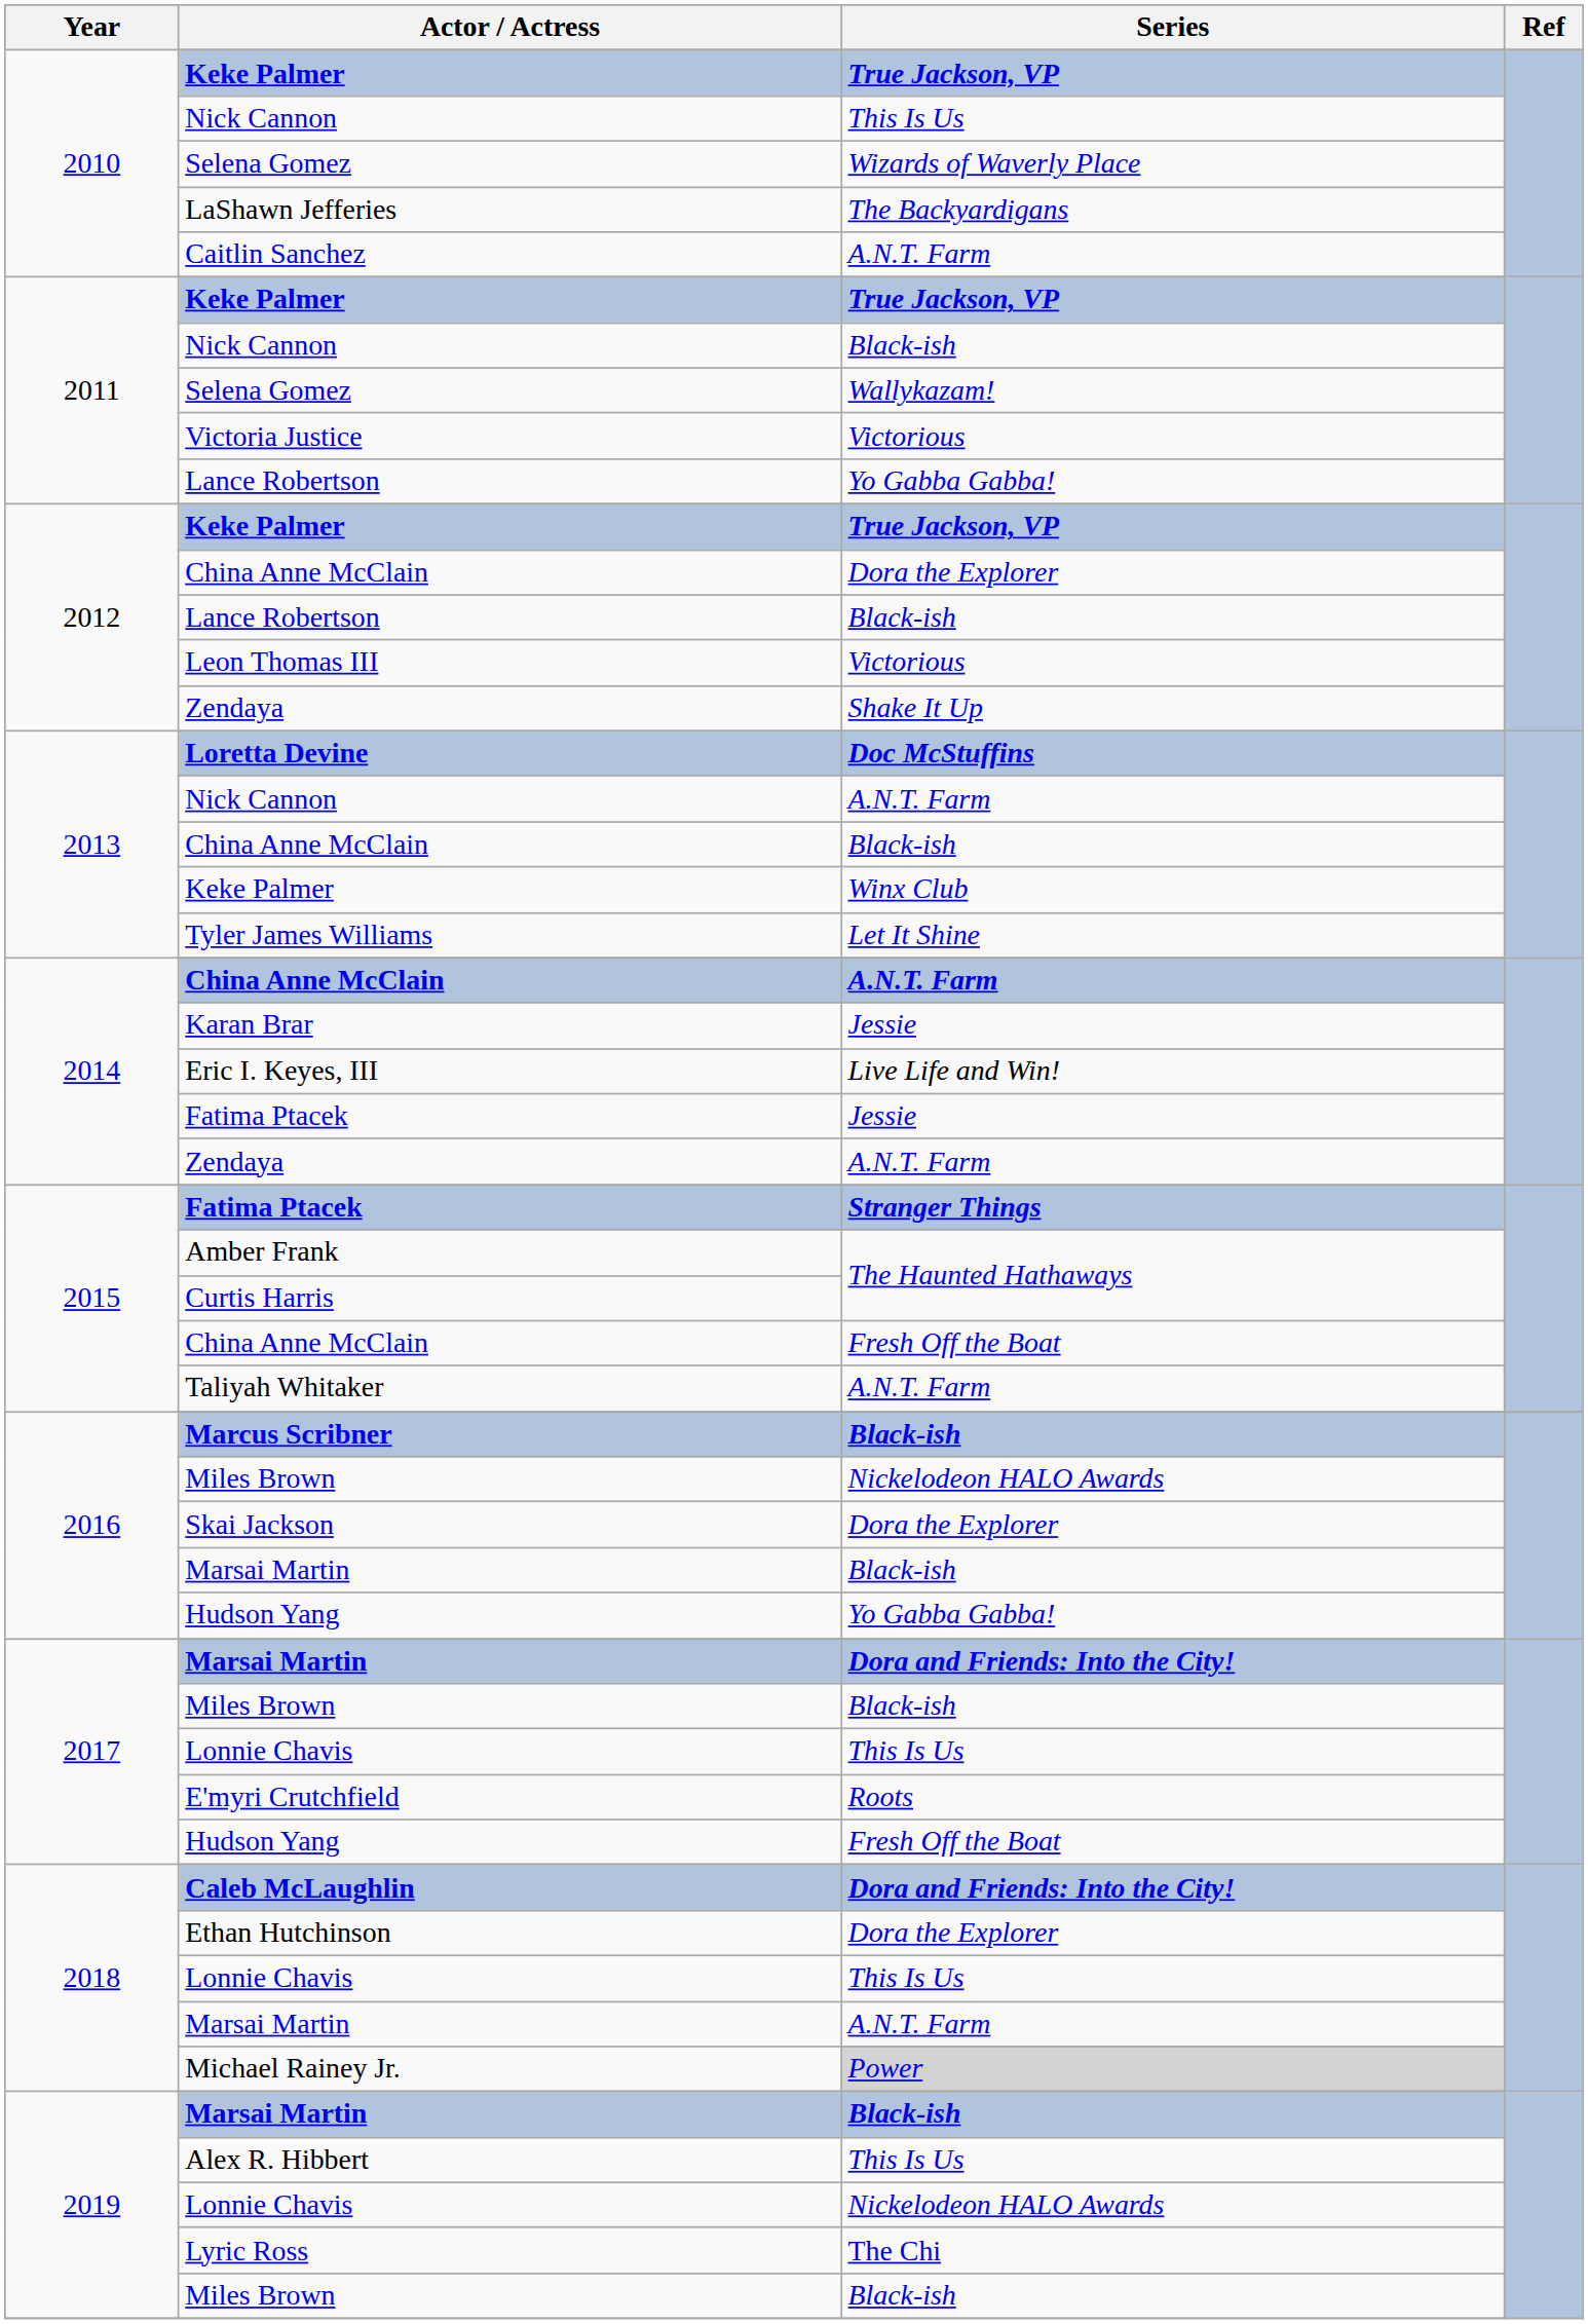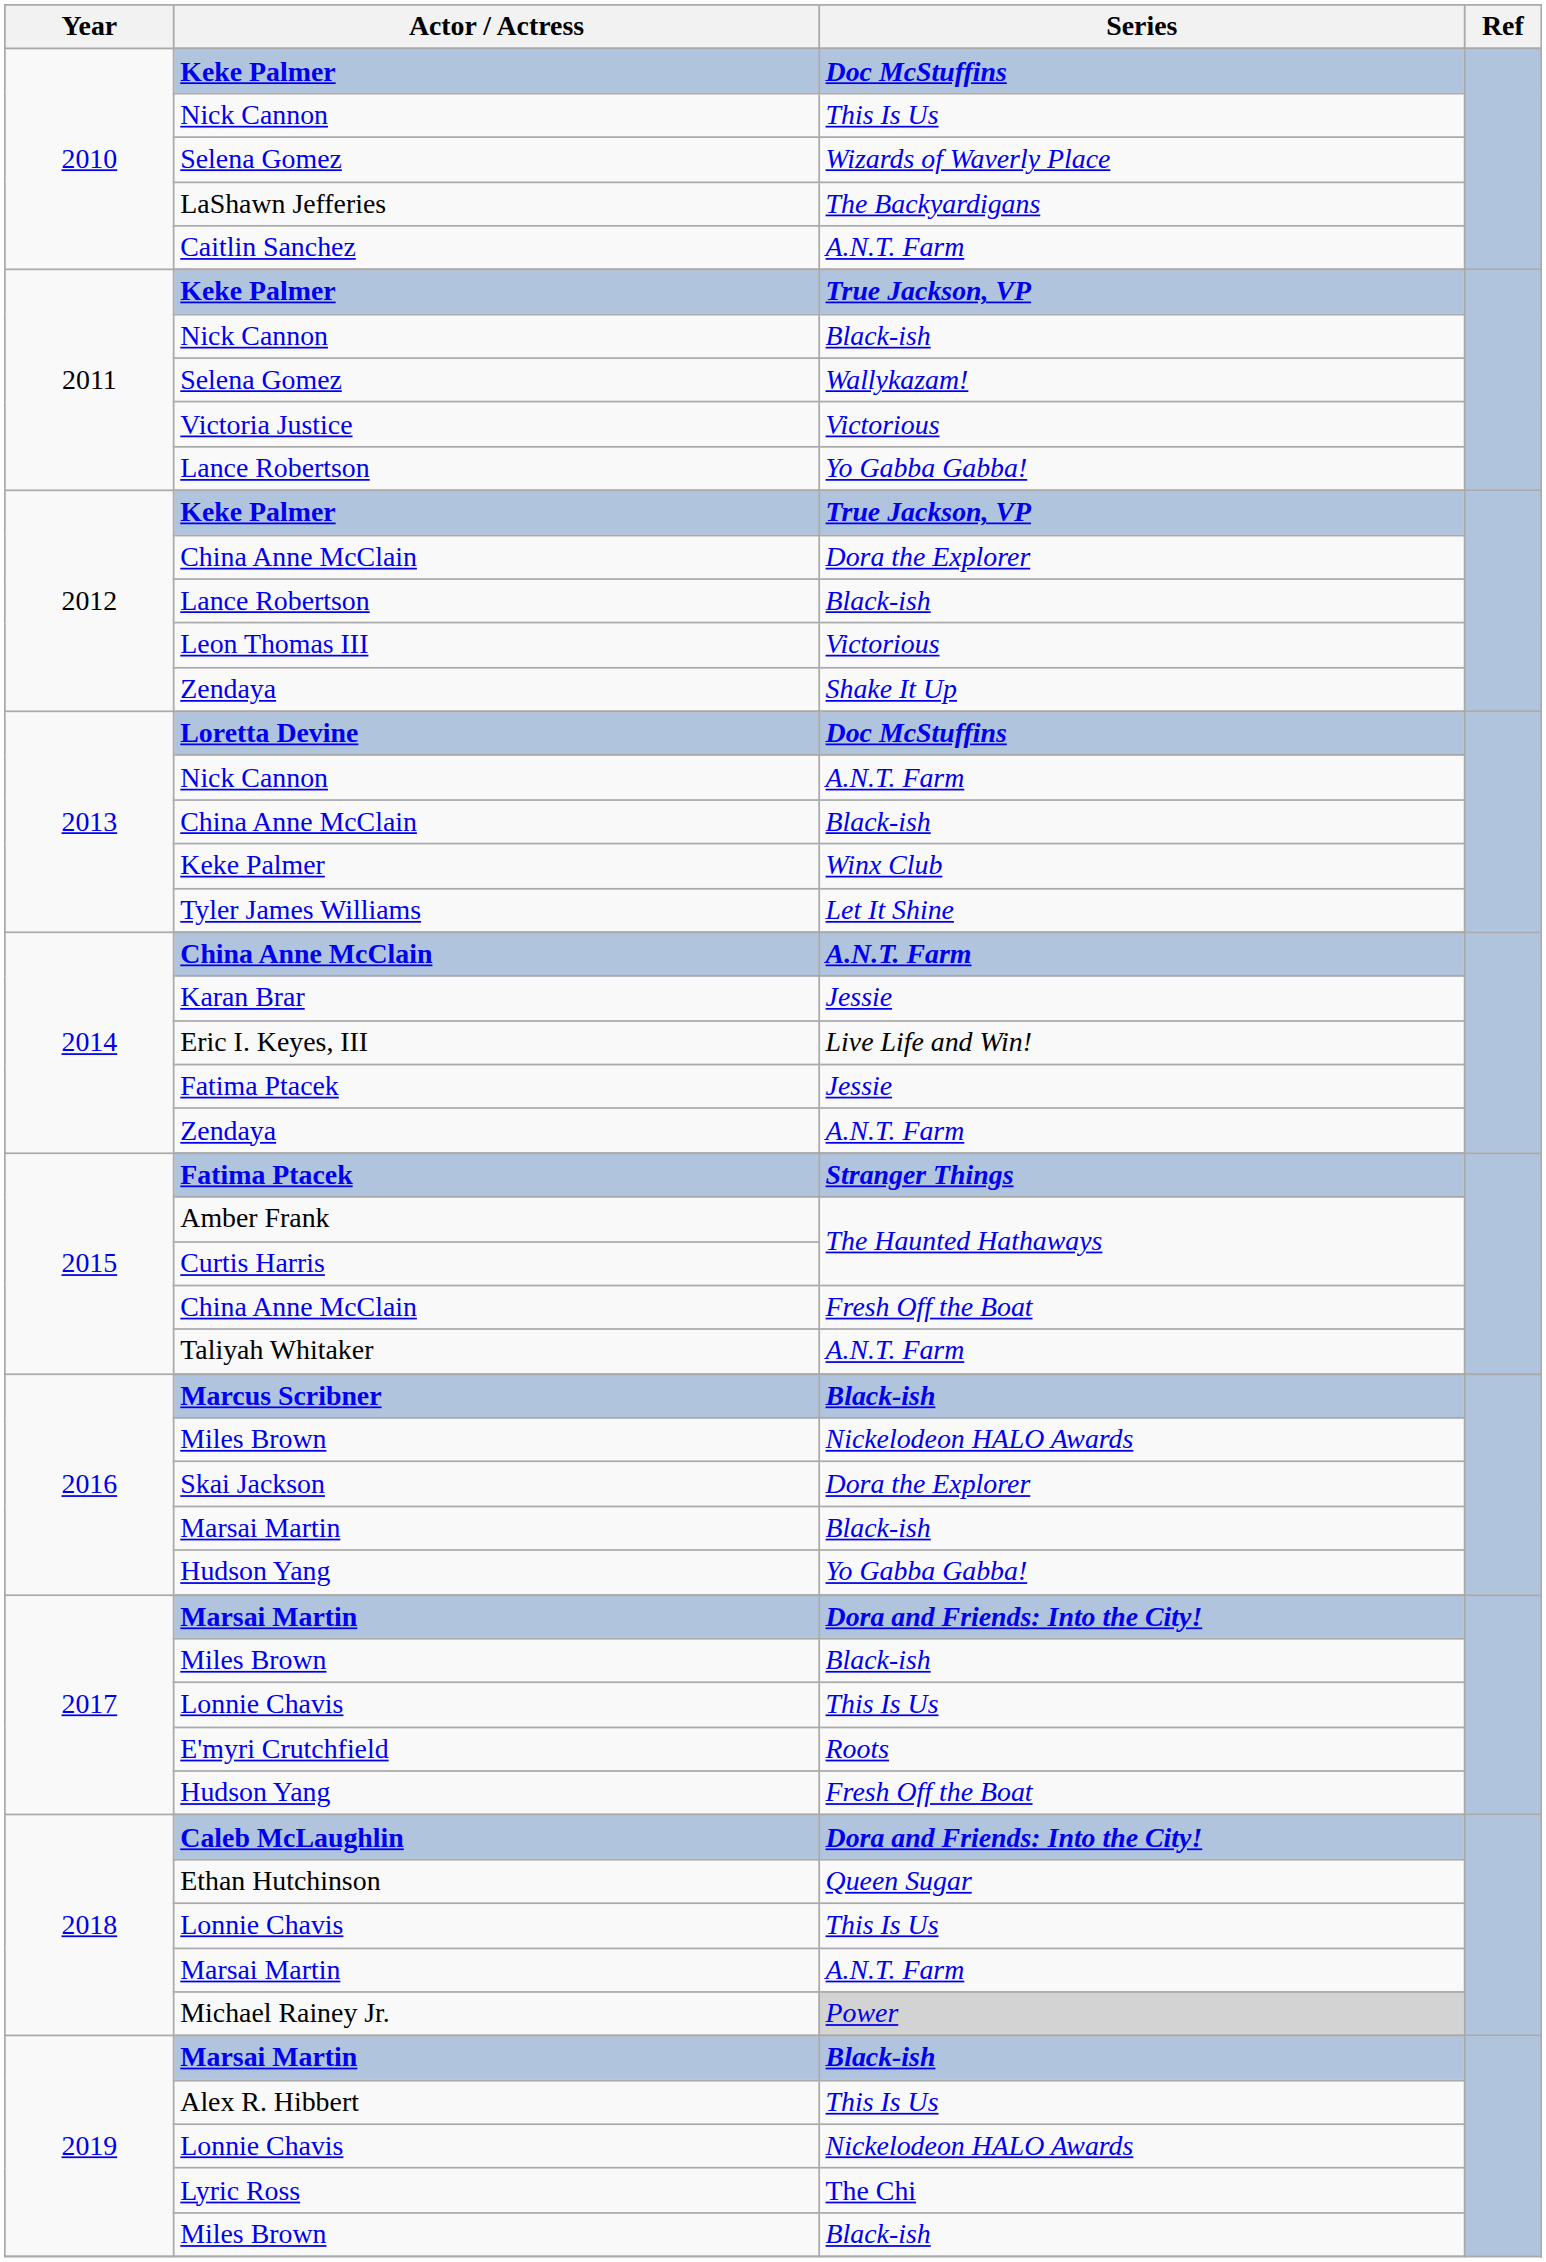2010 / Keke Palmer | Series: True Jackson, VP -> Doc McStuffins
Ethan Hutchinson | Series: Dora the Explorer -> Queen Sugar
